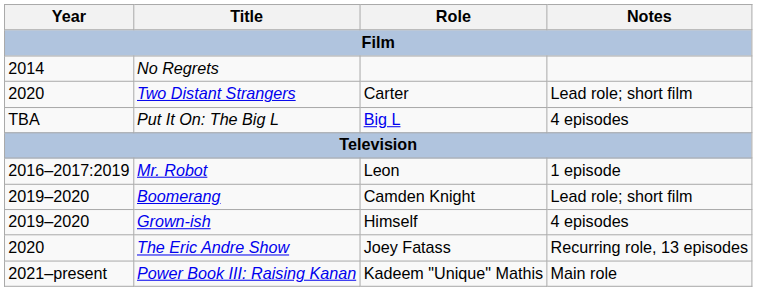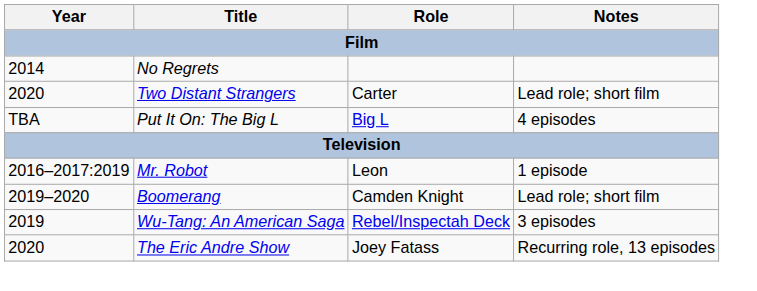+ row: 2019 | Wu-Tang: An American Saga | Rebel/Inspectah Deck | 3 episodes
- row: 2019–2020 | Grown-ish | Himself | 4 episodes
- row: 2021–present | Power Book III: Raising Kanan | Kadeem "Unique" Mathis | Main role
